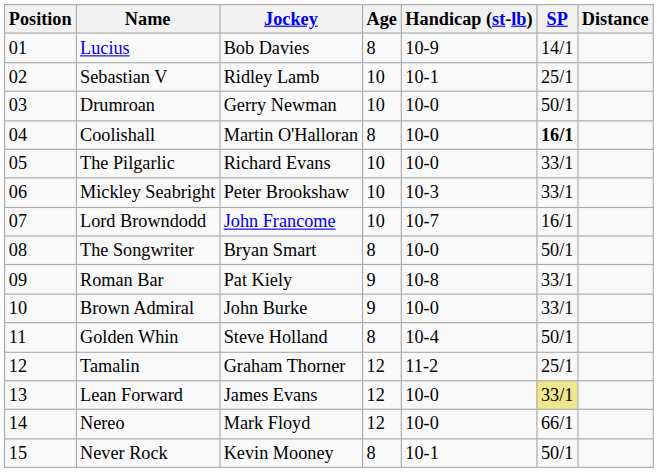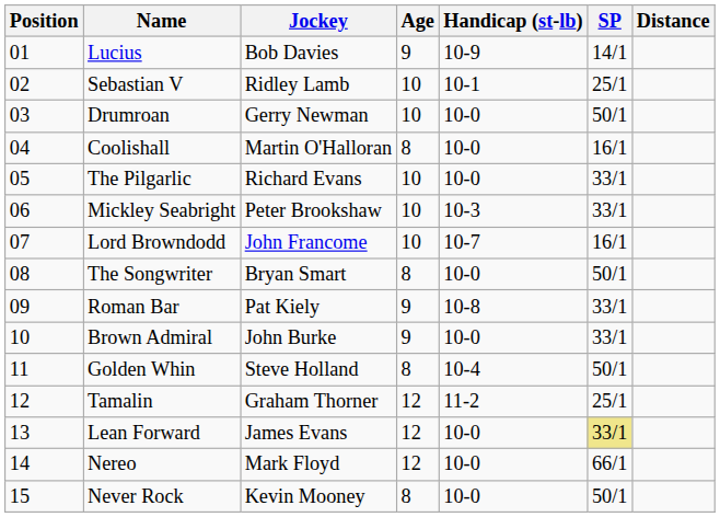Lucius | Age: 8 -> 9
Coolishall | SP: bold -> normal
Never Rock | Handicap (st-lb): 10-1 -> 10-0
